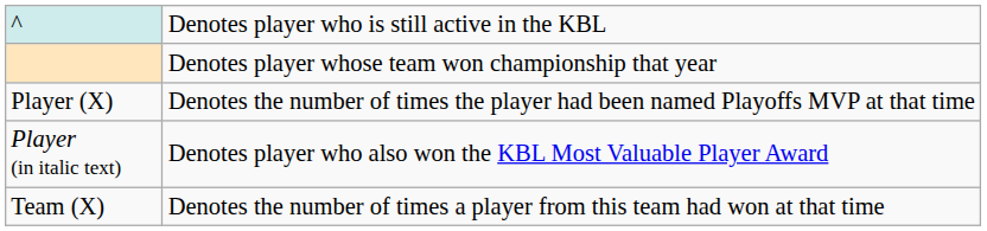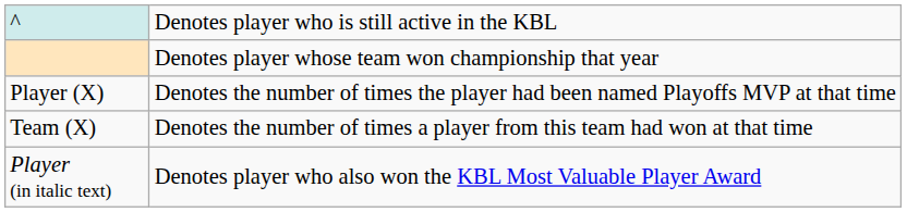rows swapped: Player (in italic text) <-> Team (X)
